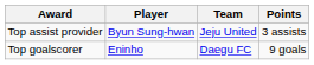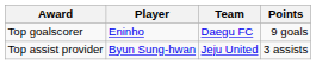rows swapped: Top goalscorer <-> Top assist provider
